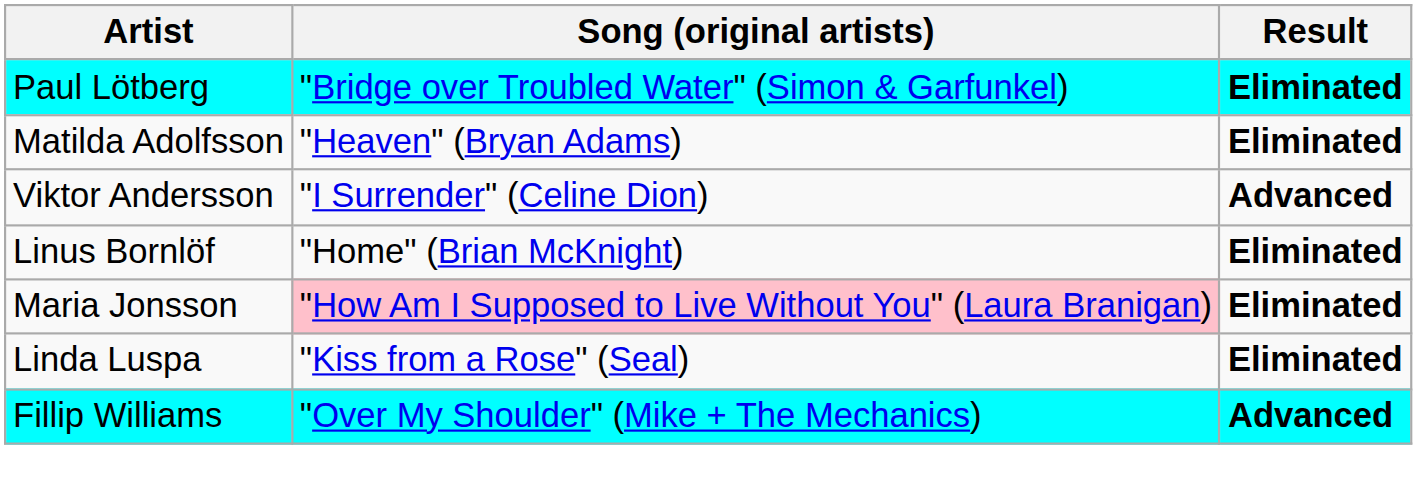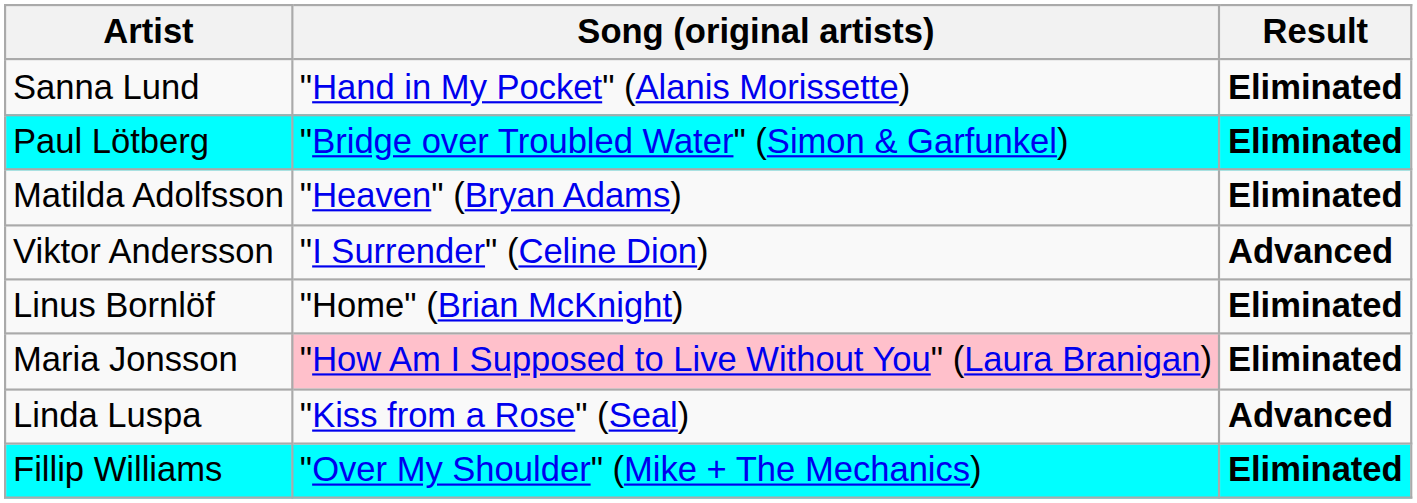+ row: Sanna Lund | "Hand in My Pocket" (Alanis Morissette) | Eliminated
Linda Luspa | Result: Eliminated -> Advanced
Fillip Williams | Result: Advanced -> Eliminated
